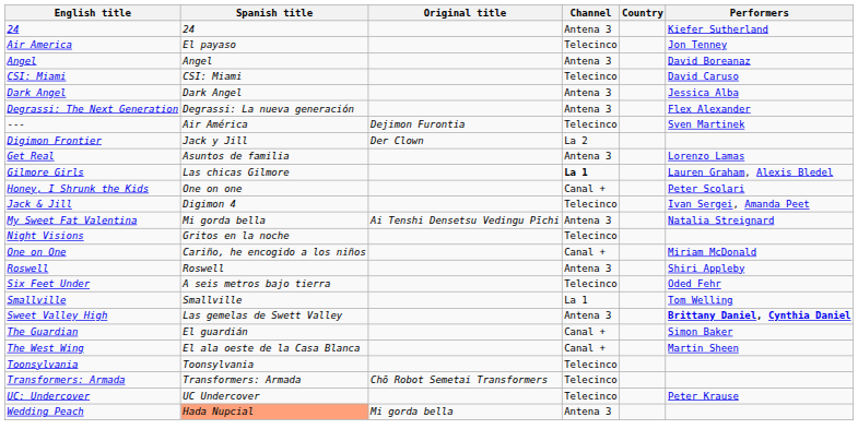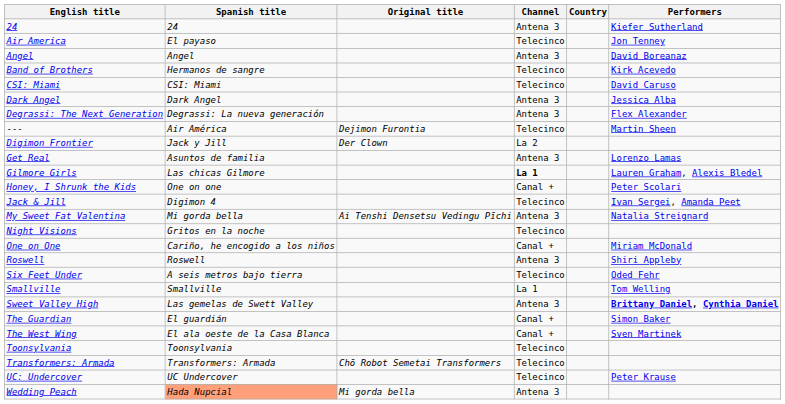+ row: Band of Brothers | Hermanos de sangre | Telecinco | Kirk Acevedo
--- | Performers: Sven Martinek -> Martin Sheen
The West Wing | Performers: Martin Sheen -> Sven Martinek
